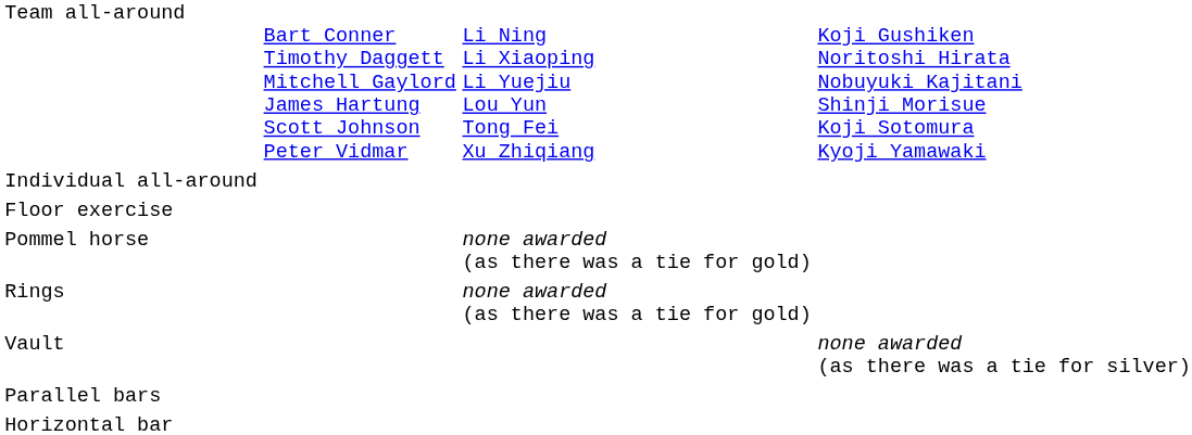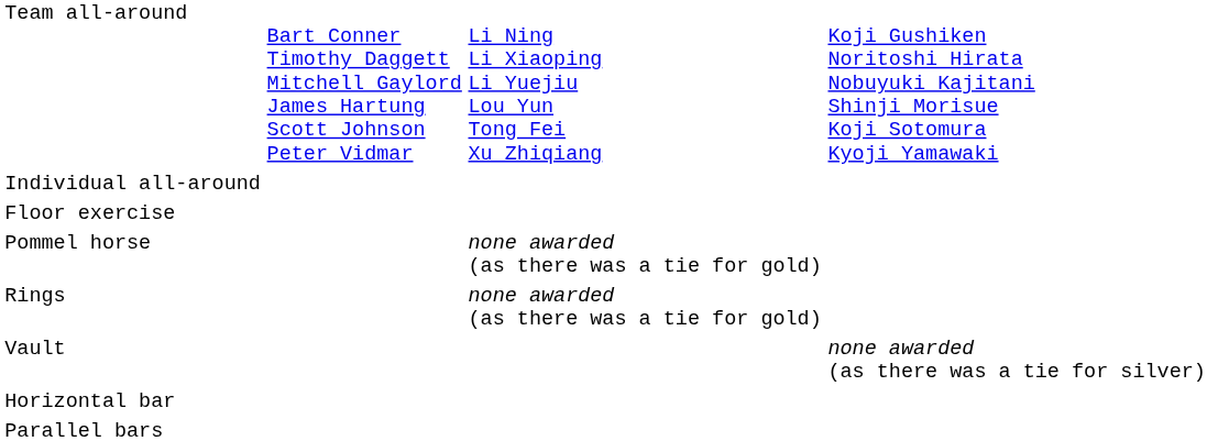rows swapped: Parallel bars <-> Horizontal bar
